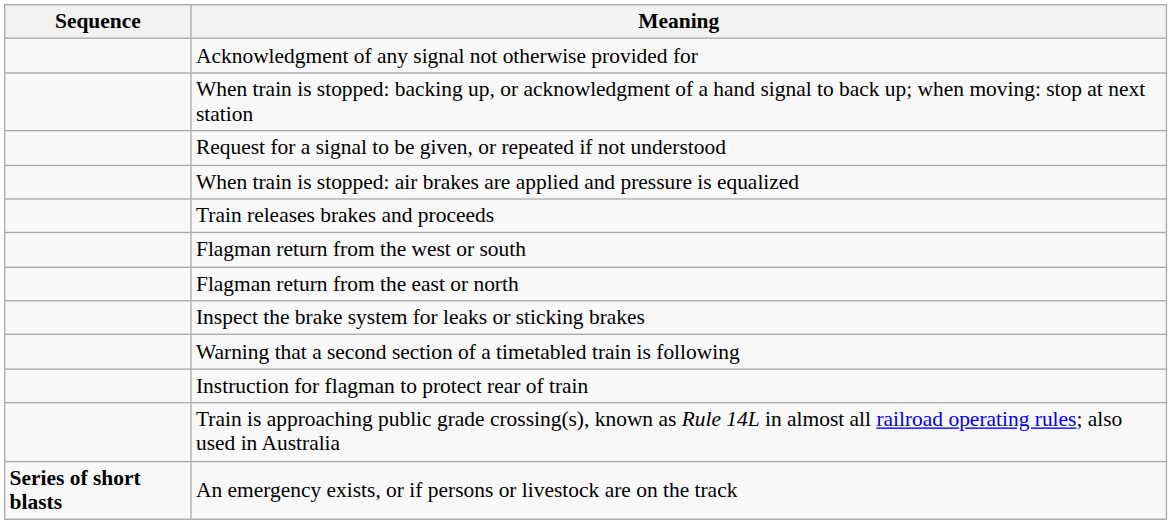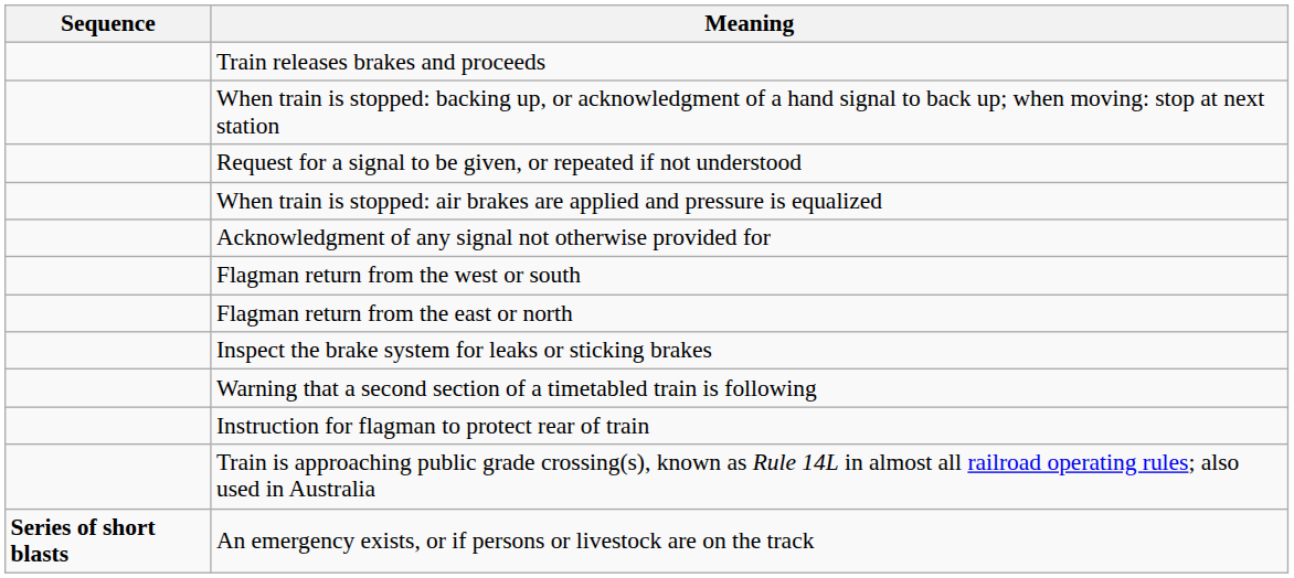rows swapped: Acknowledgment of any signal not otherwise provided for <-> Train releases brakes and proceeds
